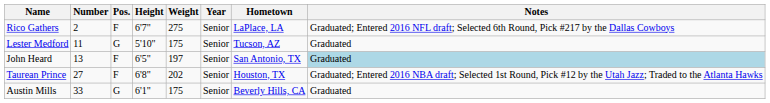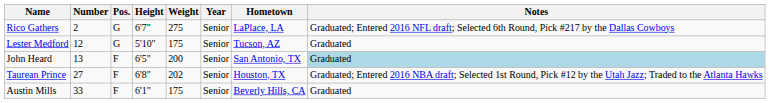Rico Gathers | Pos.: F -> G
Lester Medford | Number: 11 -> 12
John Heard | Weight: 197 -> 200
Austin Mills | Pos.: G -> F
